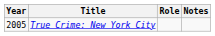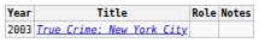True Crime: New York City | Year: 2005 -> 2003
